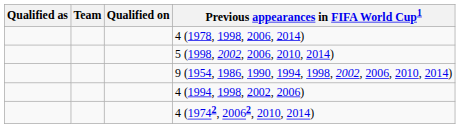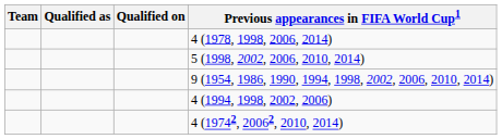columns swapped: Team <-> Qualified as
